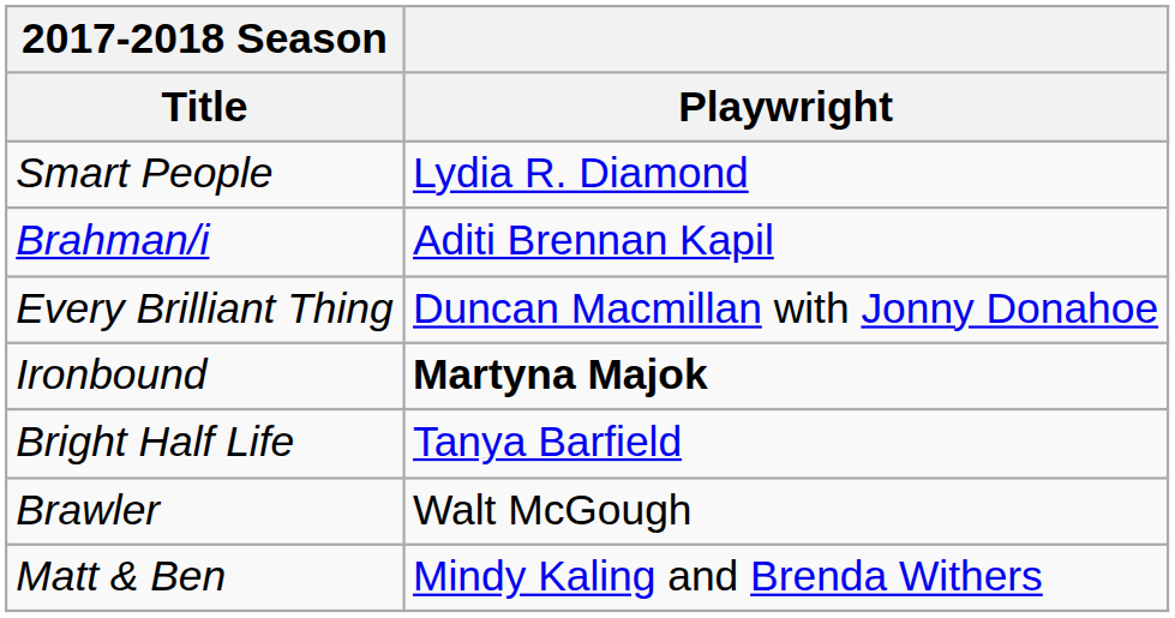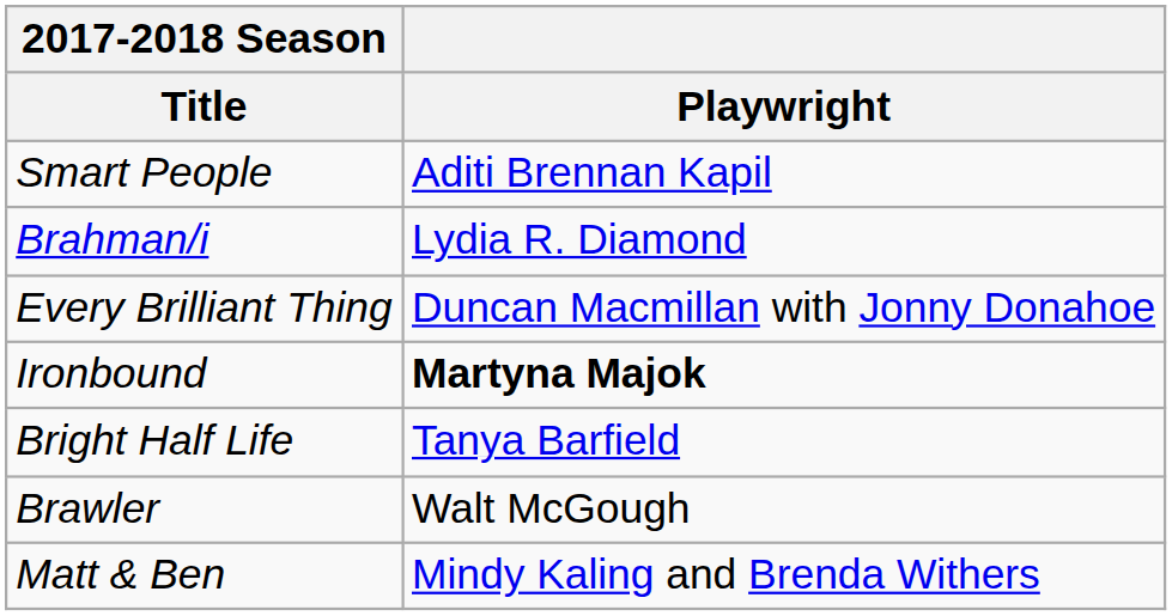Smart People | Playwright: Lydia R. Diamond -> Aditi Brennan Kapil
Brahman/i | Playwright: Aditi Brennan Kapil -> Lydia R. Diamond
